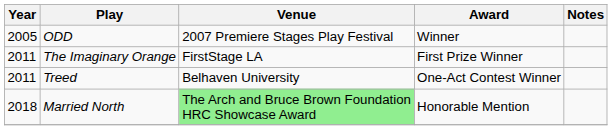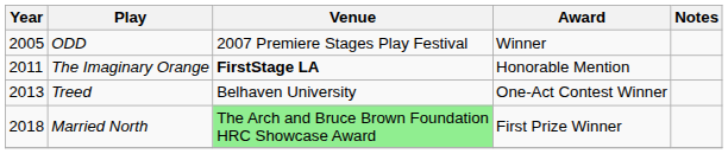The Imaginary Orange | Venue: normal -> bold
The Imaginary Orange | Award: First Prize Winner -> Honorable Mention
Treed | Year: 2011 -> 2013
Married North | Award: Honorable Mention -> First Prize Winner
